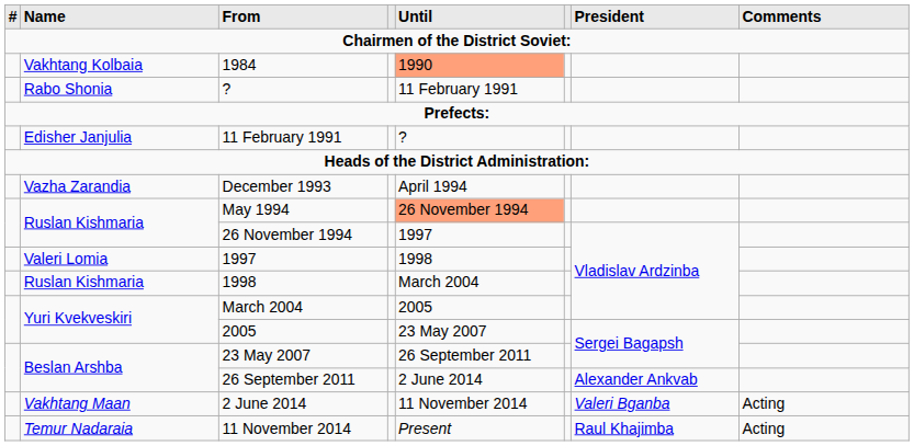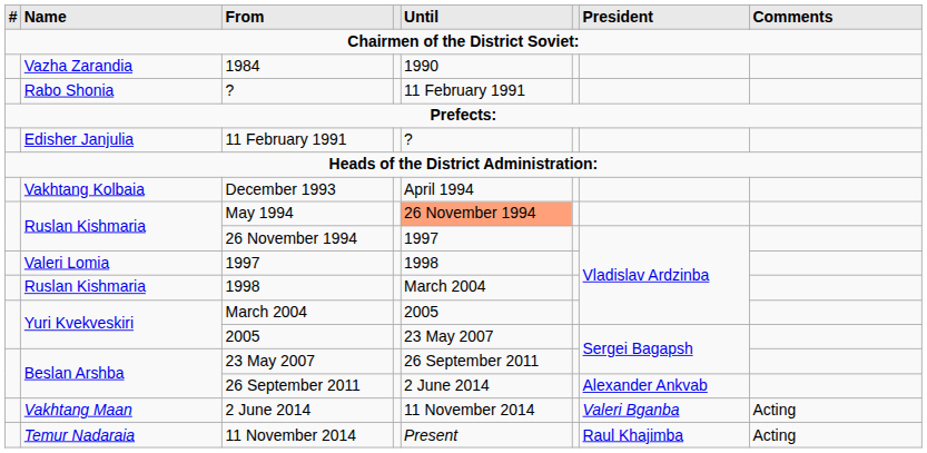1984 | column 2: Vakhtang Kolbaia -> Vazha Zarandia
1984 | column 5: lightsalmon background -> no background
December 1993 | column 2: Vazha Zarandia -> Vakhtang Kolbaia
